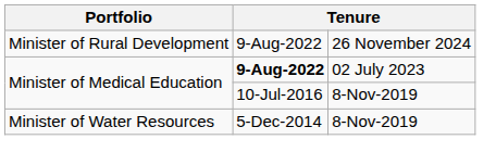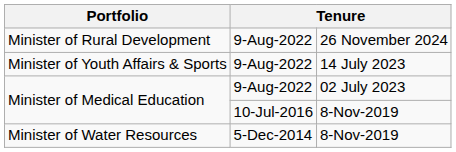+ row: Minister of Youth Affairs & Sports | 9-Aug-2022 | 14 July 2023
Minister of Medical Education / 02 July 2023 | column 2: bold -> normal
